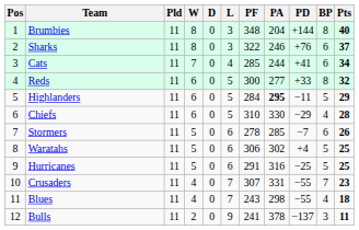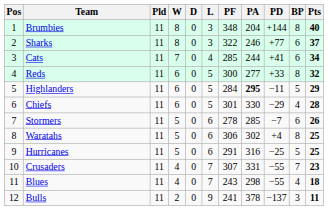Sharks | PD: +76 -> +77
Chiefs | PF: 310 -> 301
Waratahs | BP: 5 -> 8
